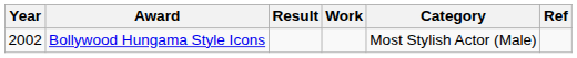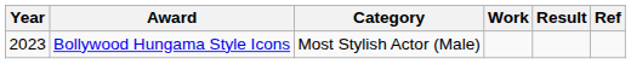columns swapped: Category <-> Result
Bollywood Hungama Style Icons | Year: 2002 -> 2023
